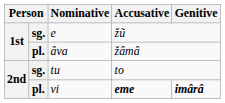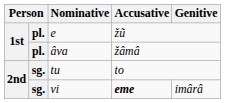e | column 2: sg. -> pl.
vi | column 2: pl. -> sg.
vi | Genitive: bold -> normal
